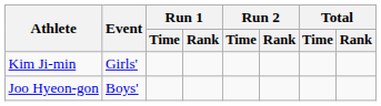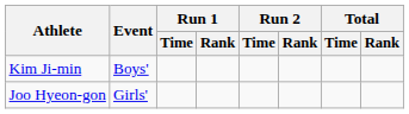Kim Ji-min | Event: Girls' -> Boys'
Joo Hyeon-gon | Event: Boys' -> Girls'
